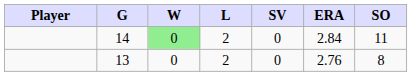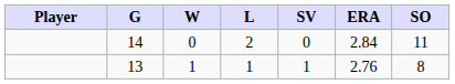14 | W: lightgreen background -> no background
13 | W: 0 -> 1
13 | L: 2 -> 1
13 | SV: 0 -> 1
